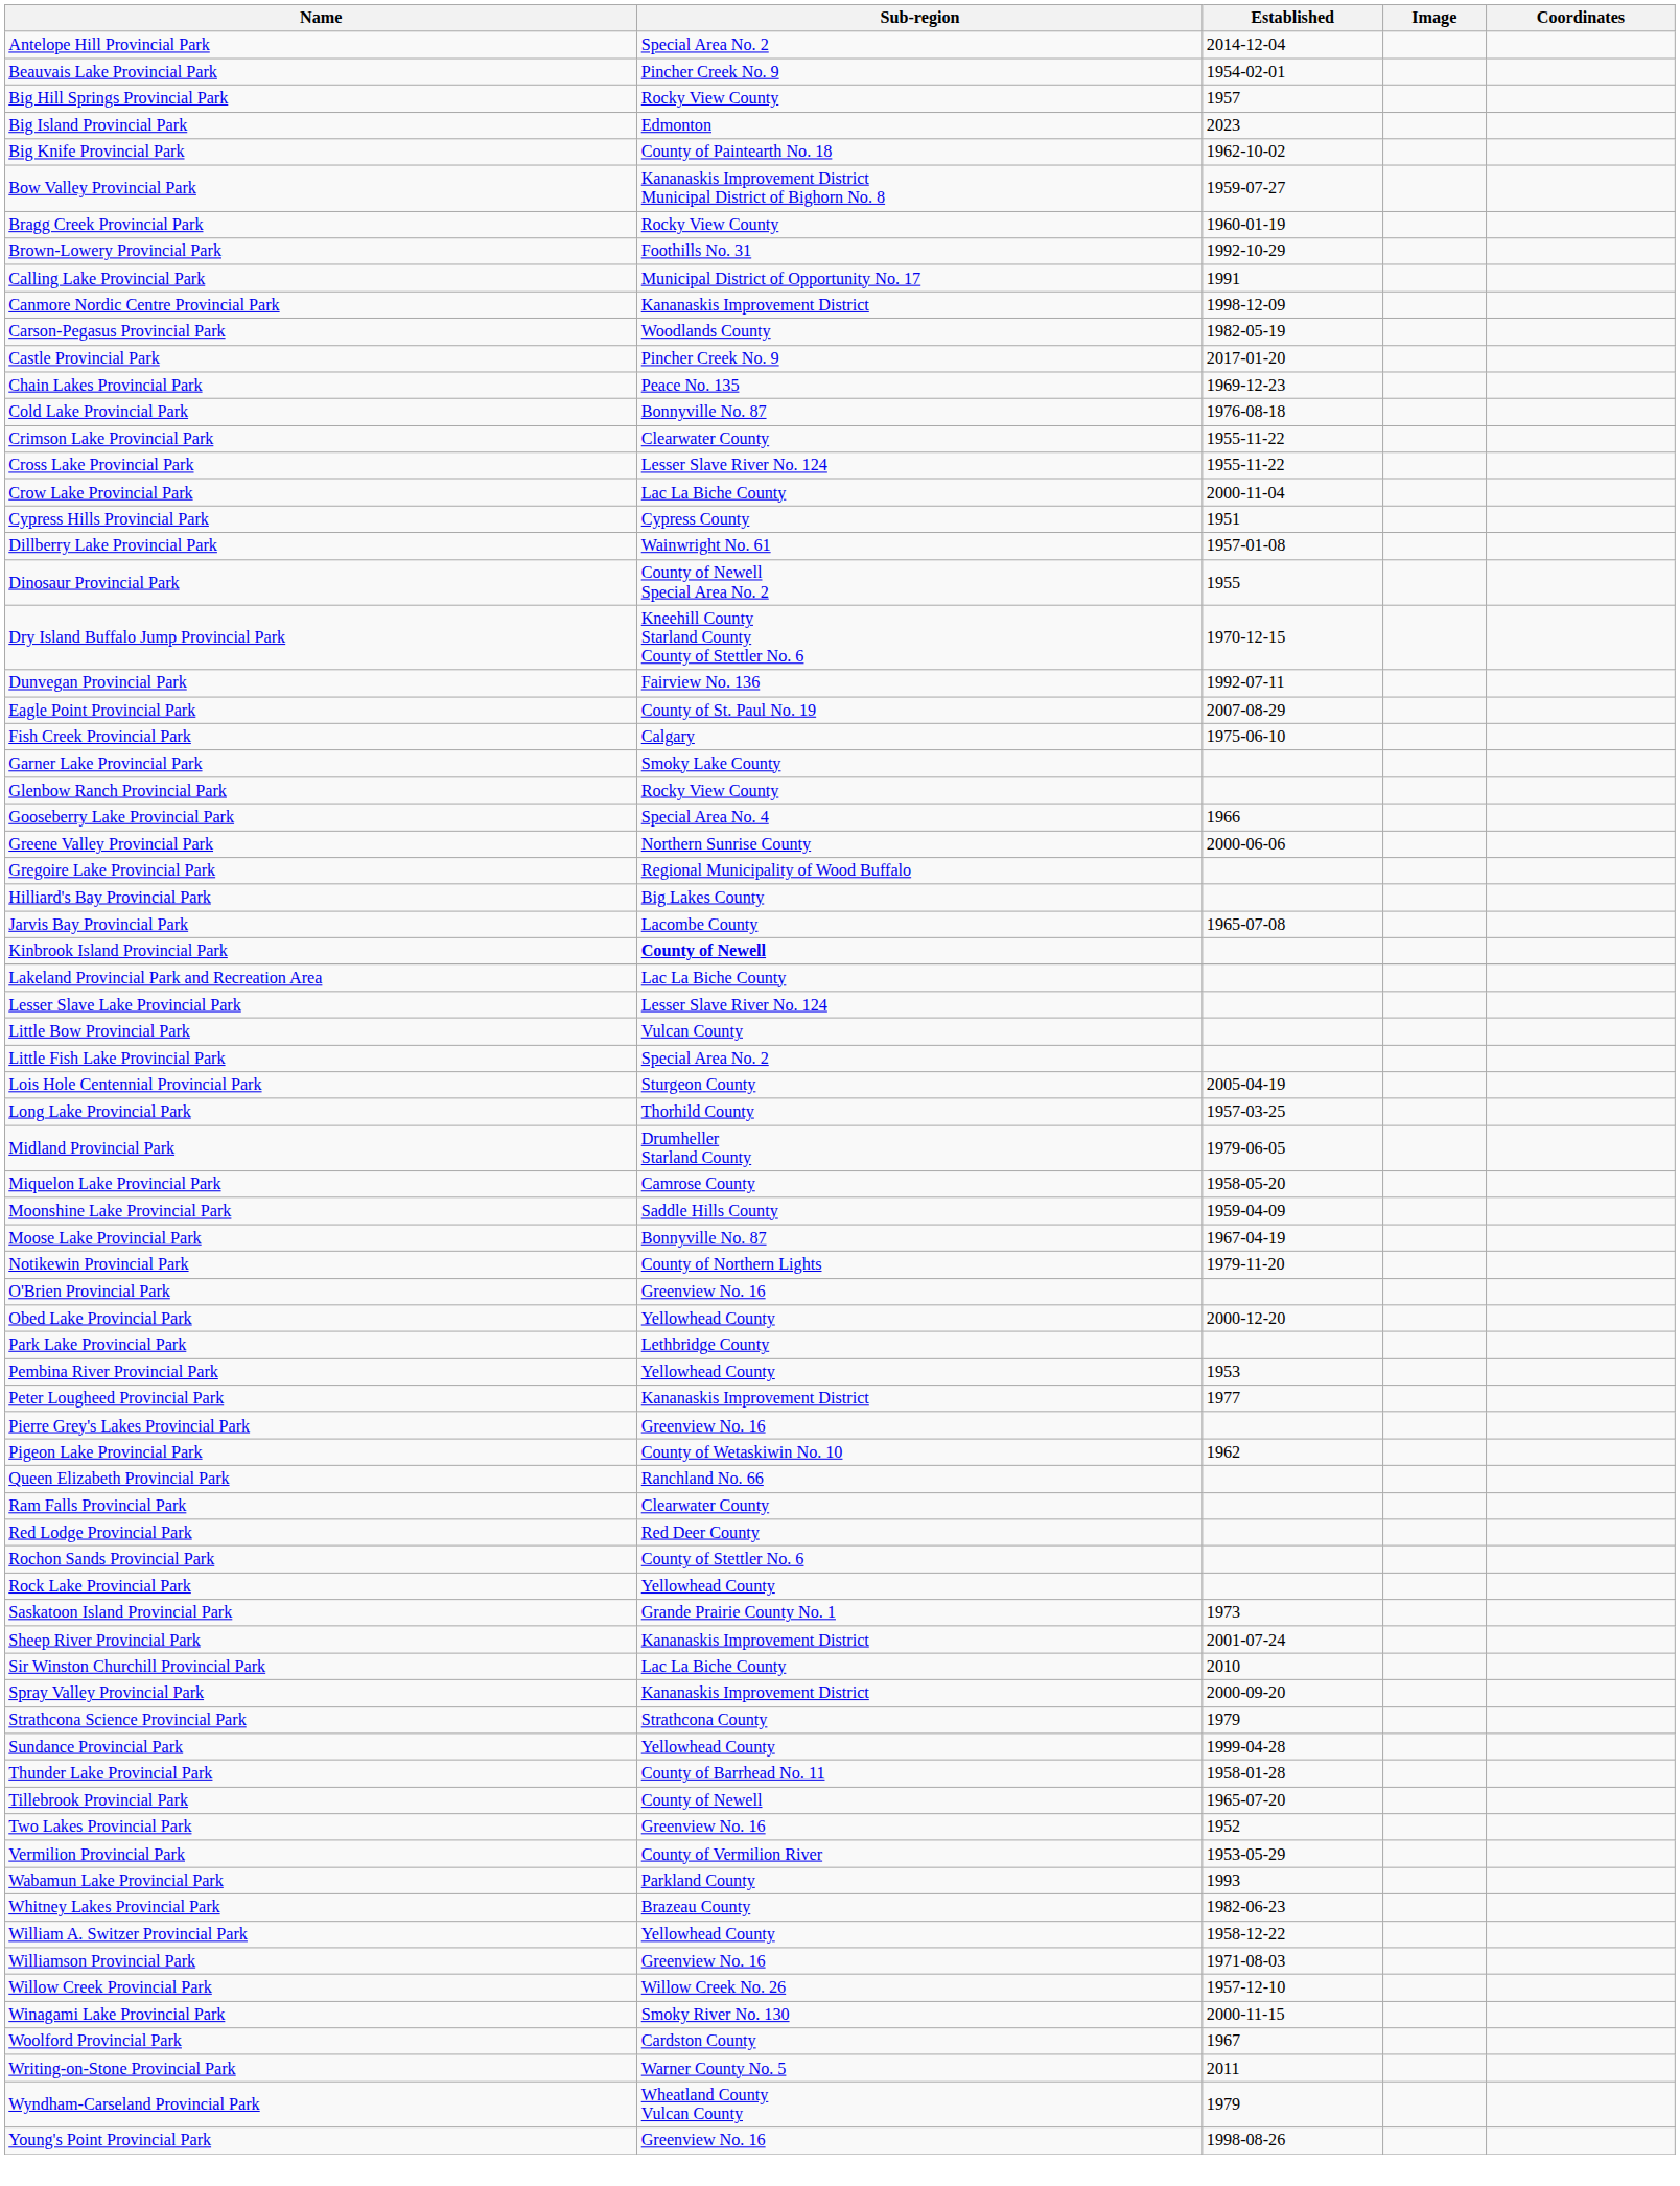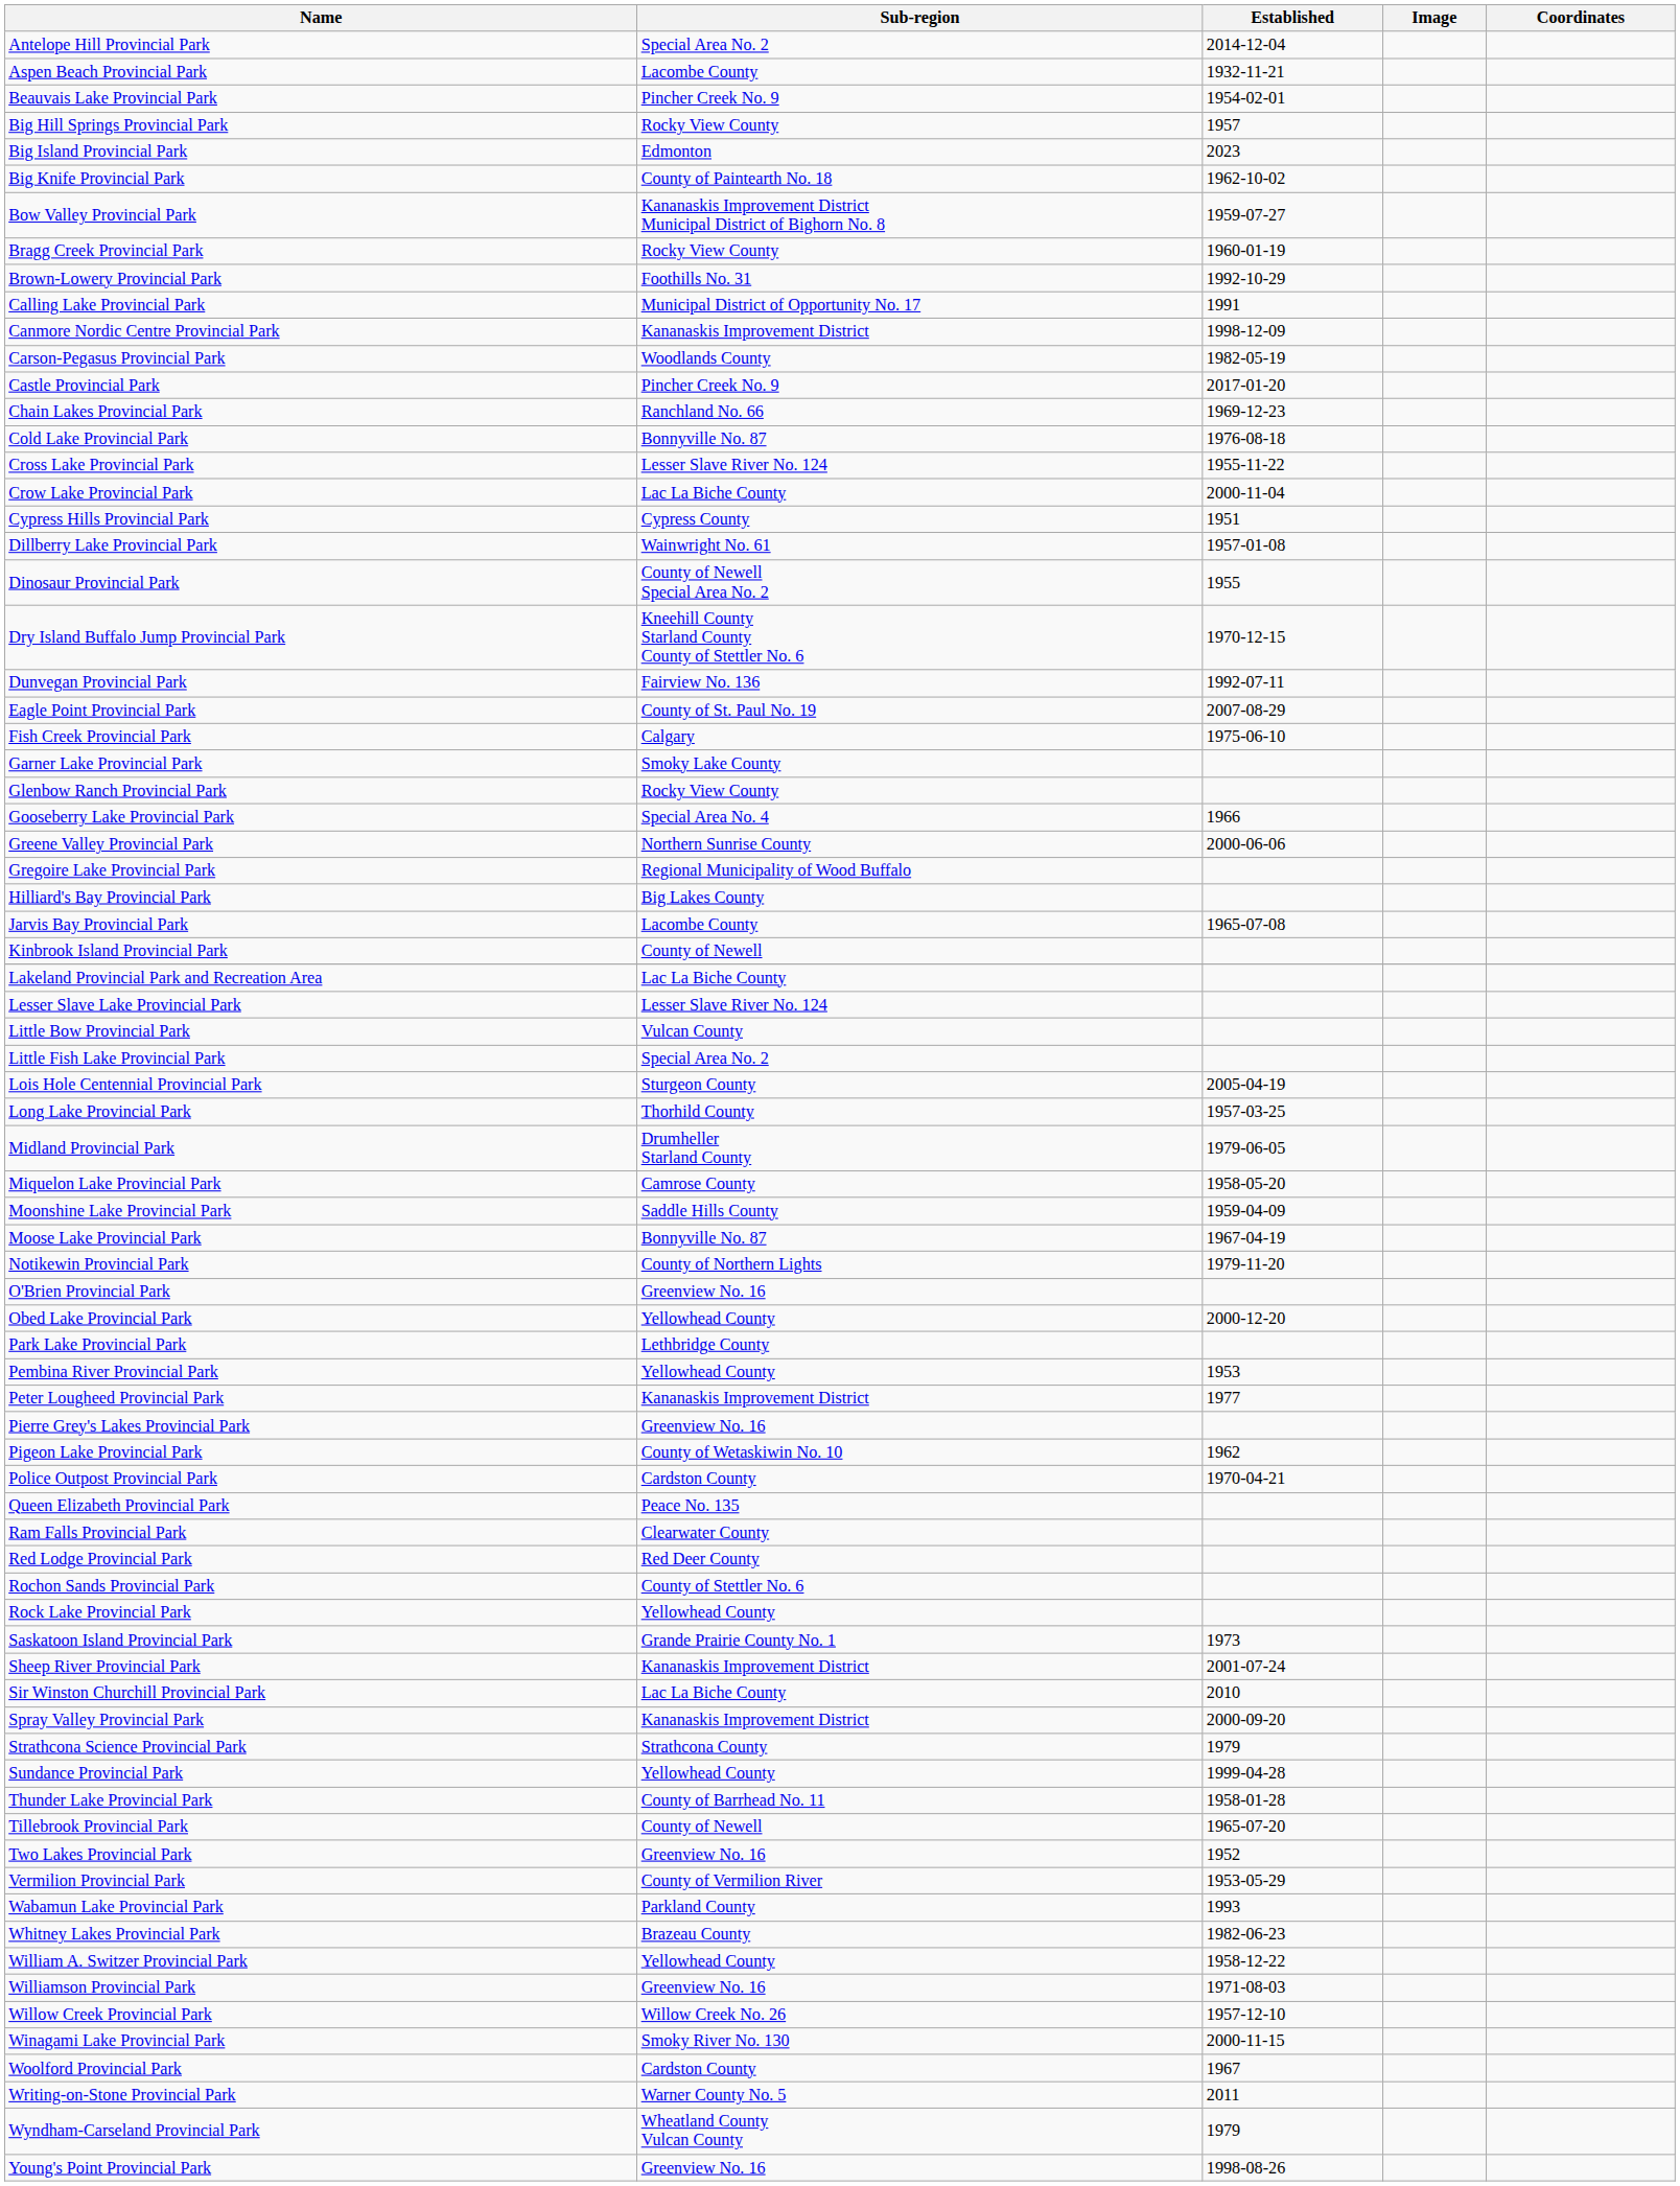+ row: Aspen Beach Provincial Park | Lacombe County | 1932-11-21
Chain Lakes Provincial Park | Sub-region: Peace No. 135 -> Ranchland No. 66
- row: Crimson Lake Provincial Park | Clearwater County | 1955-11-22
Kinbrook Island Provincial Park | Sub-region: bold -> normal
+ row: Police Outpost Provincial Park | Cardston County | 1970-04-21
Queen Elizabeth Provincial Park | Sub-region: Ranchland No. 66 -> Peace No. 135
